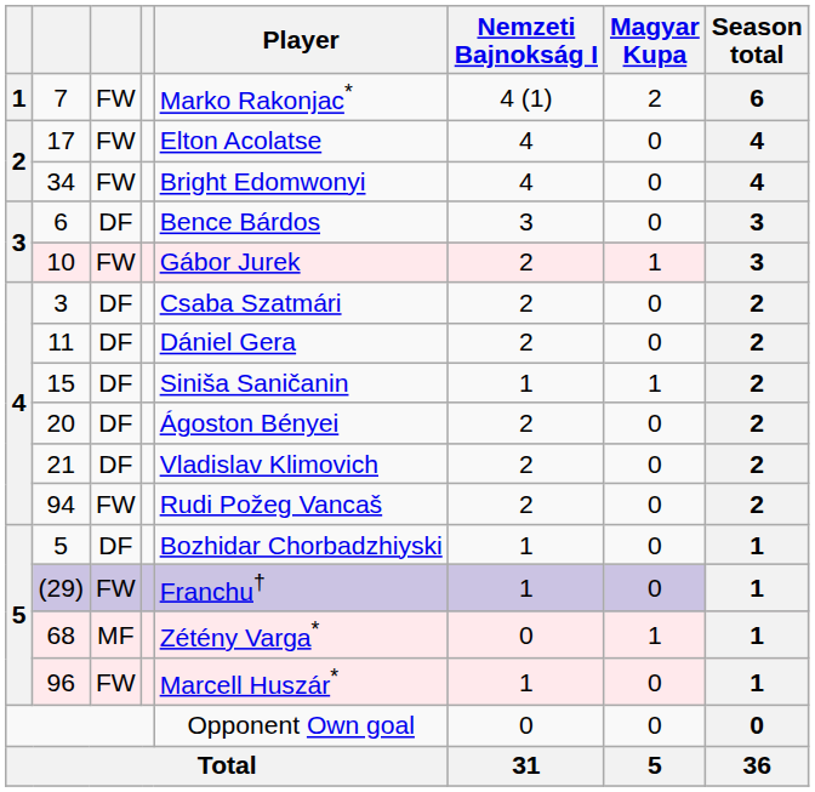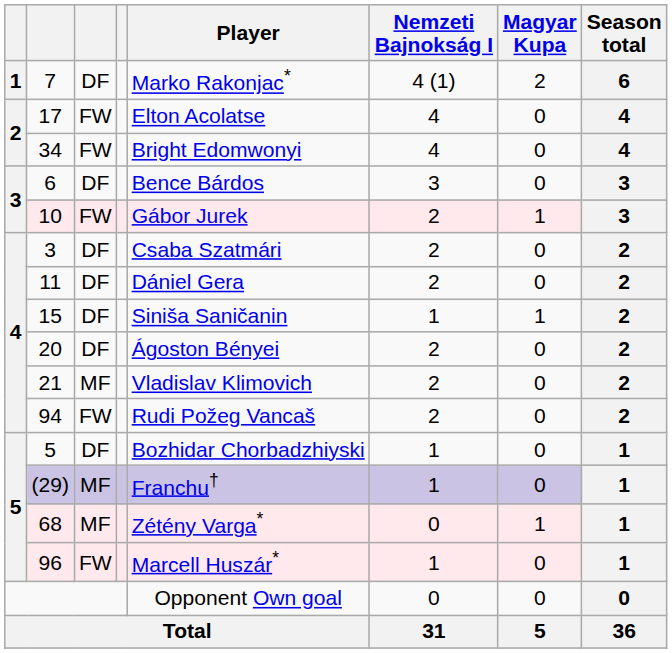7 | column 3: FW -> DF
21 | column 3: DF -> MF
(29) | column 3: FW -> MF
